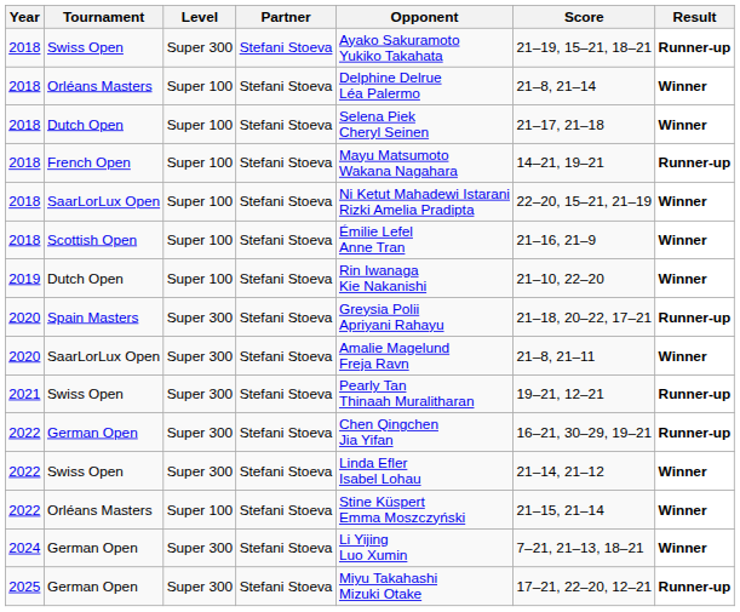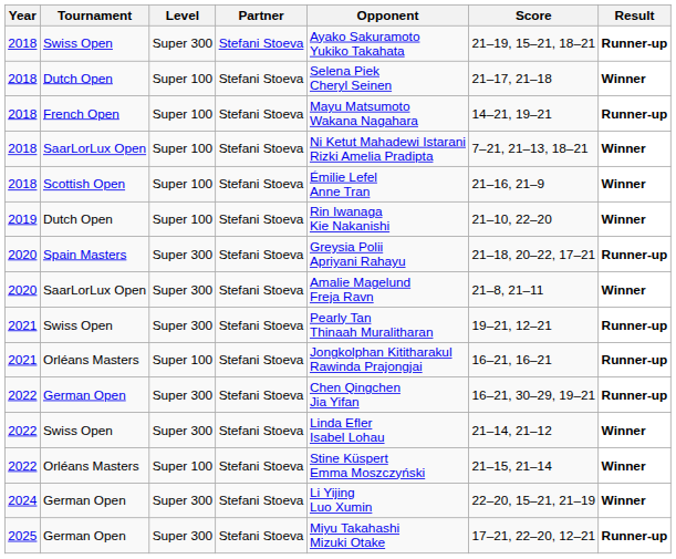- row: 2018 | Orléans Masters | Super 100 | Stefani Stoeva | Delphine Delrue Léa Palermo | 21–8, 21–14 | Winner
2018 / SaarLorLux Open | Score: 22–20, 15–21, 21–19 -> 7–21, 21–13, 18–21
+ row: 2021 | Orléans Masters | Super 100 | Stefani Stoeva | Jongkolphan Kititharakul Rawinda Prajongjai | 16–21, 16–21 | Runner-up
2024 / German Open | Score: 7–21, 21–13, 18–21 -> 22–20, 15–21, 21–19
